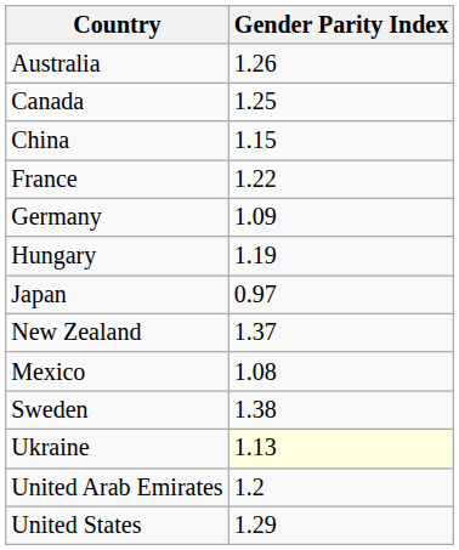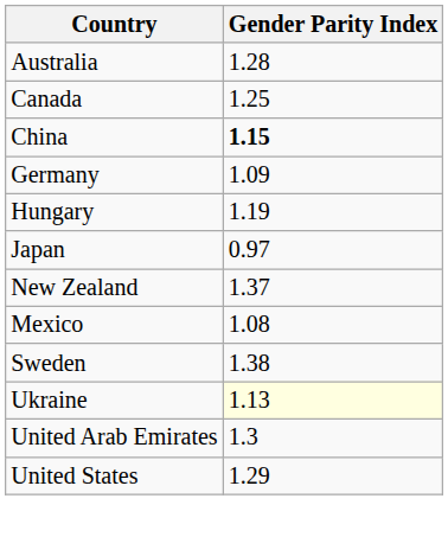Australia | Gender Parity Index: 1.26 -> 1.28
China | Gender Parity Index: normal -> bold
- row: France | 1.22
United Arab Emirates | Gender Parity Index: 1.2 -> 1.3
